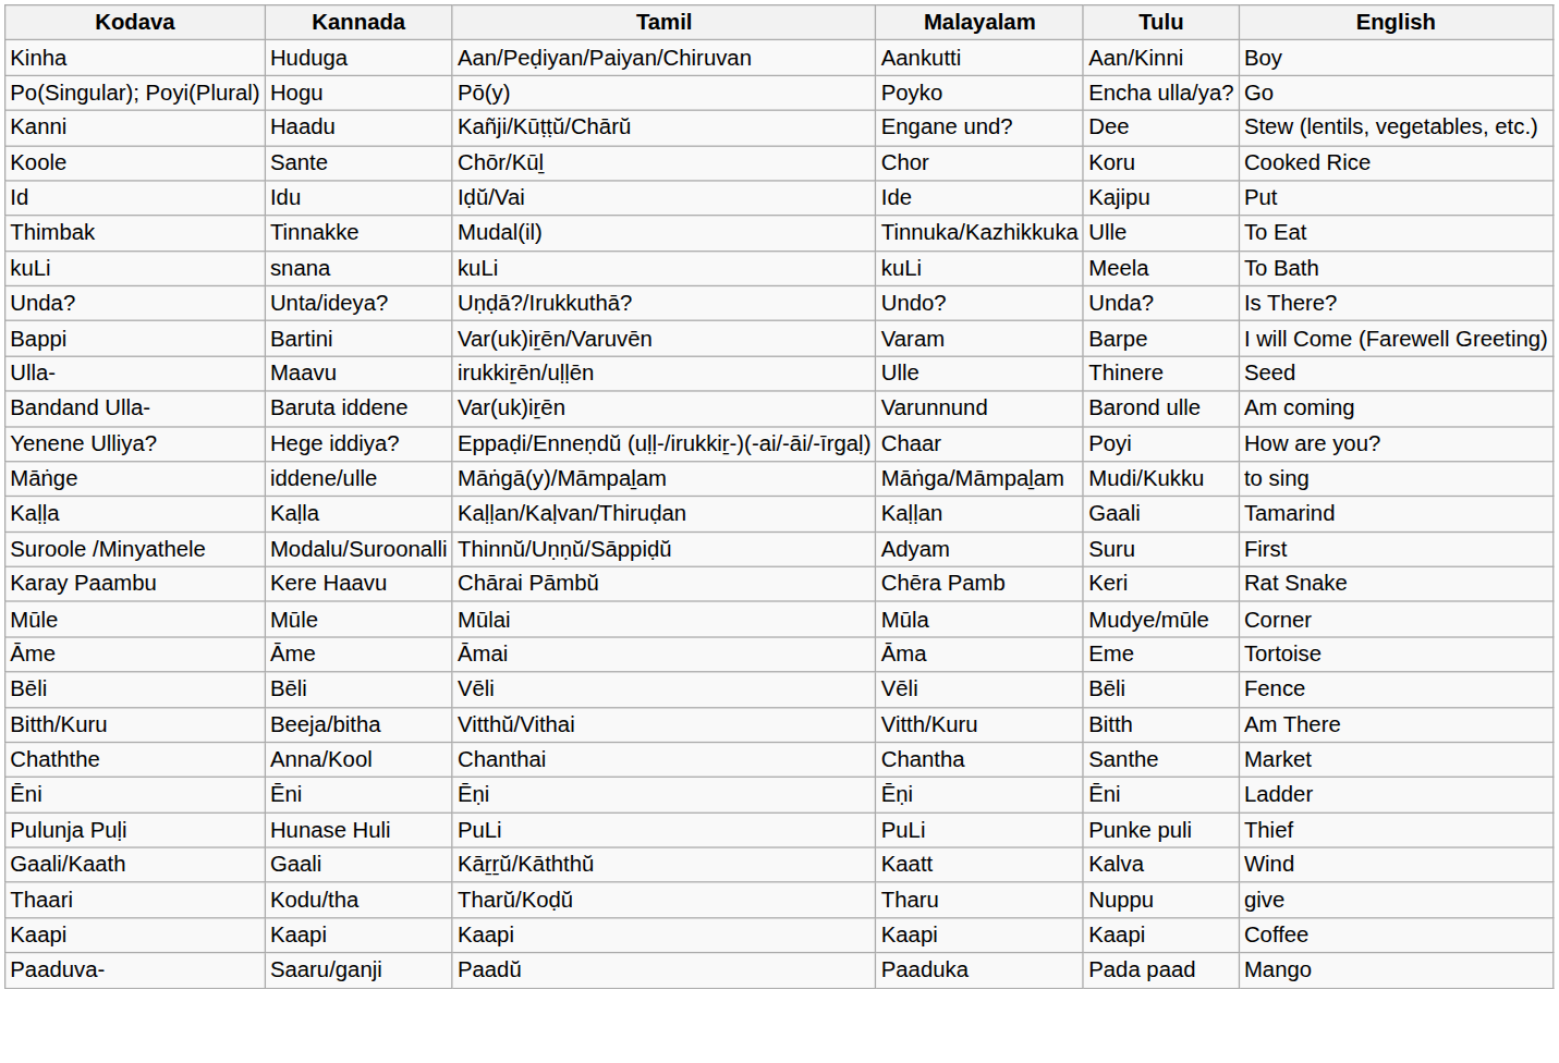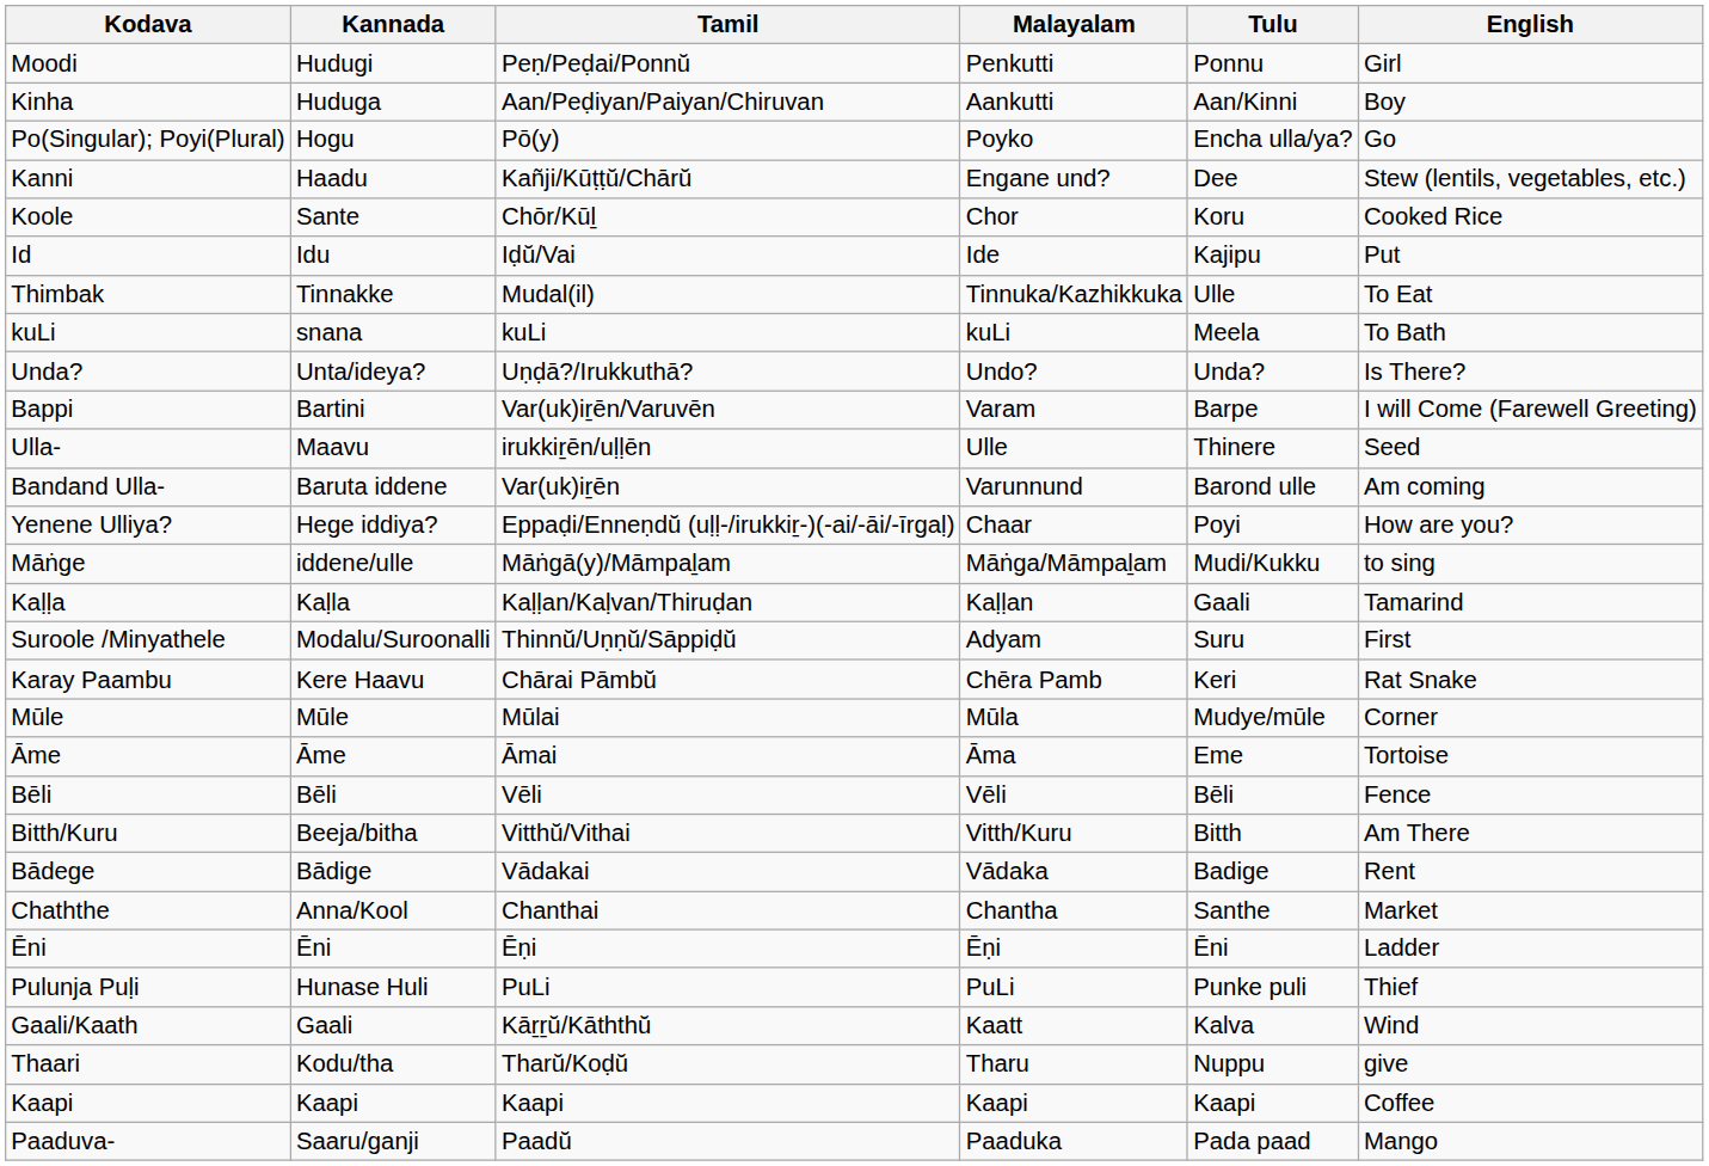+ row: Moodi | Hudugi | Peṇ/Peḍai/Ponnŭ | Penkutti | Ponnu | Girl
+ row: Bādege | Bādige | Vādakai | Vādaka | Badige | Rent
